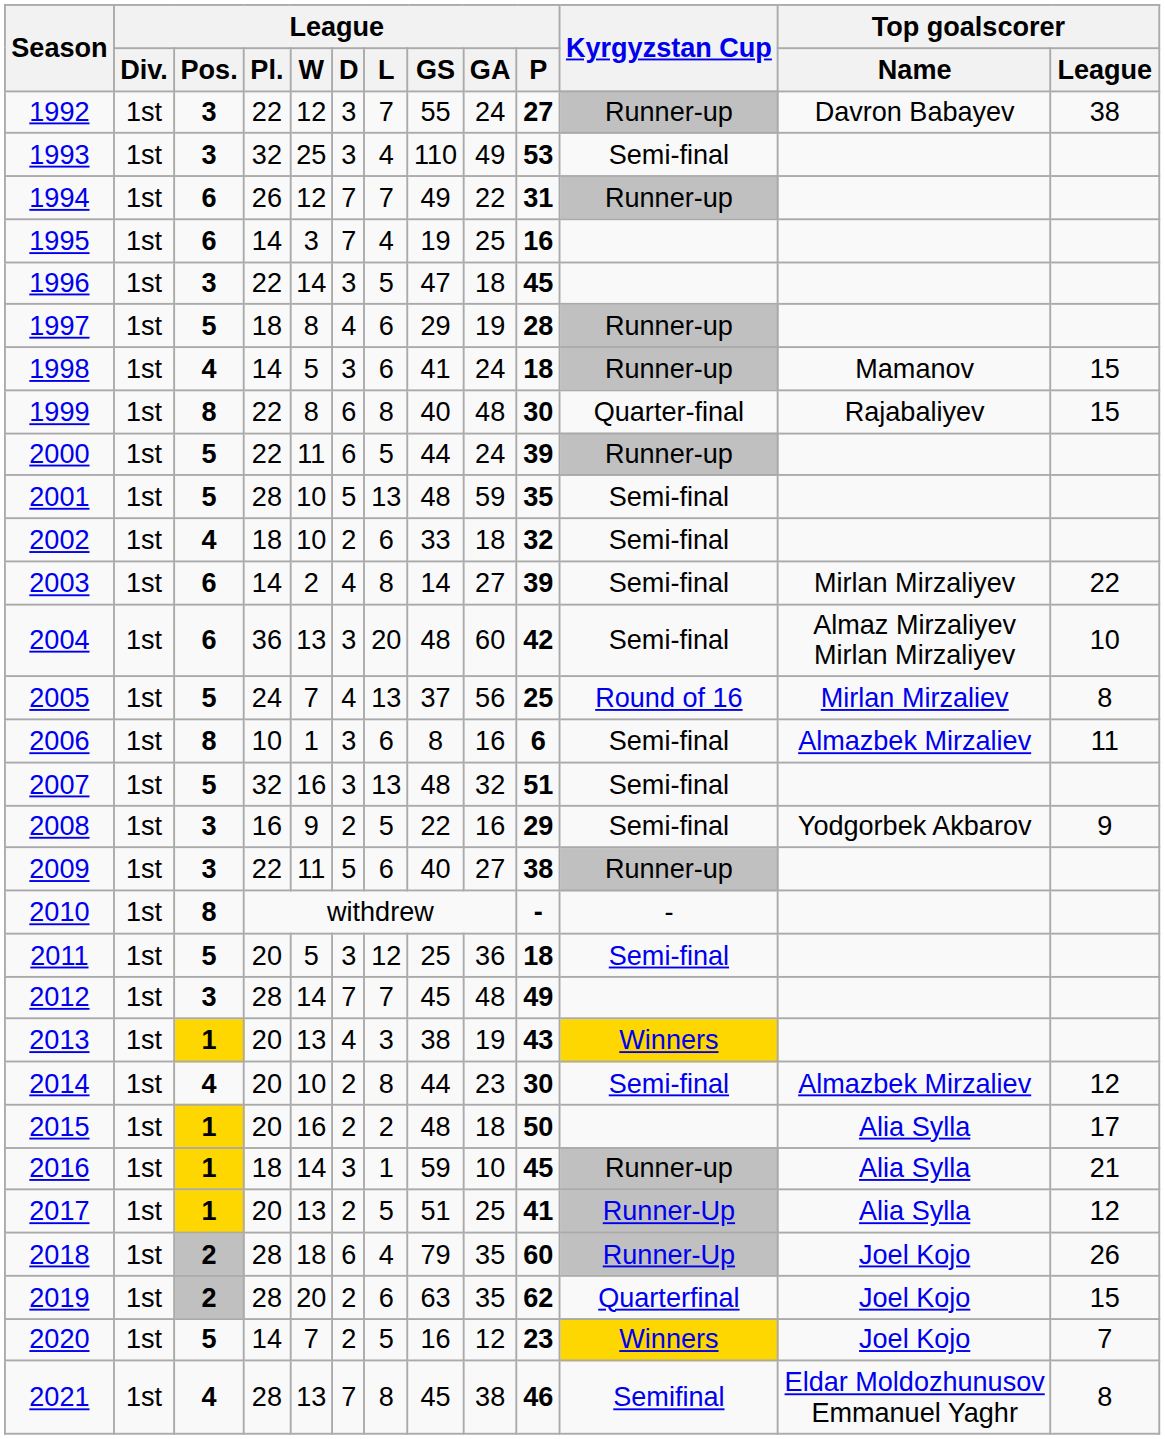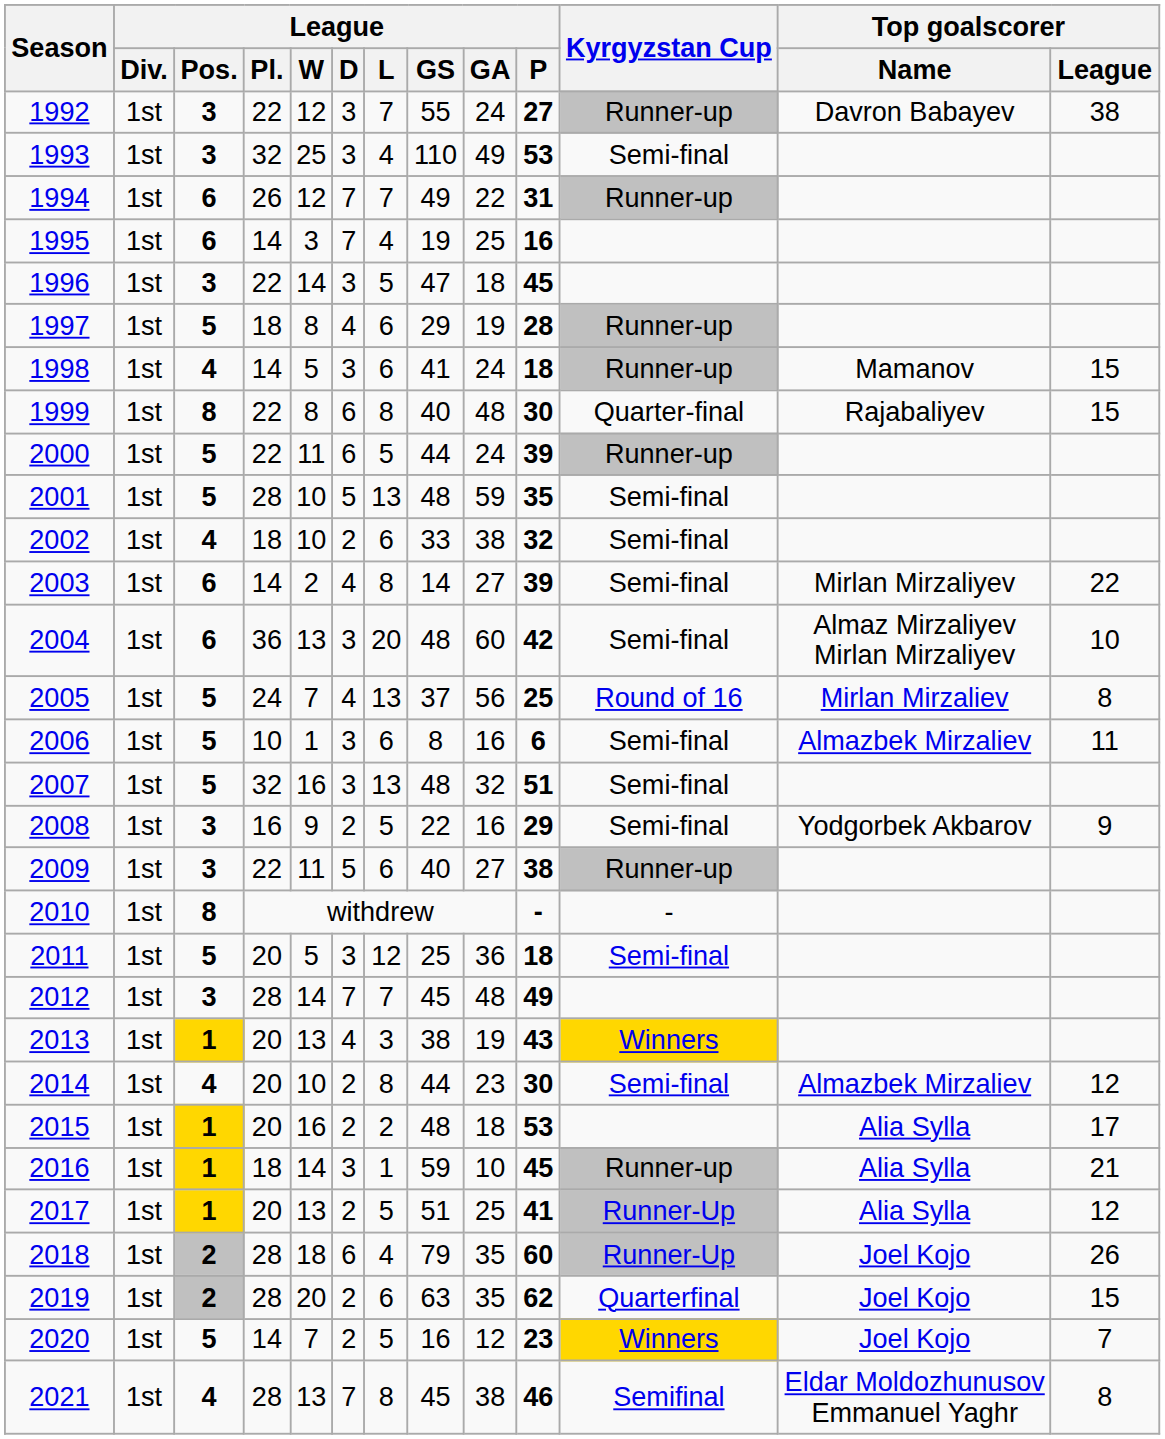2002 | League / GA: 18 -> 38
2006 | League / Pos.: 8 -> 5
2015 | League / P: 50 -> 53
